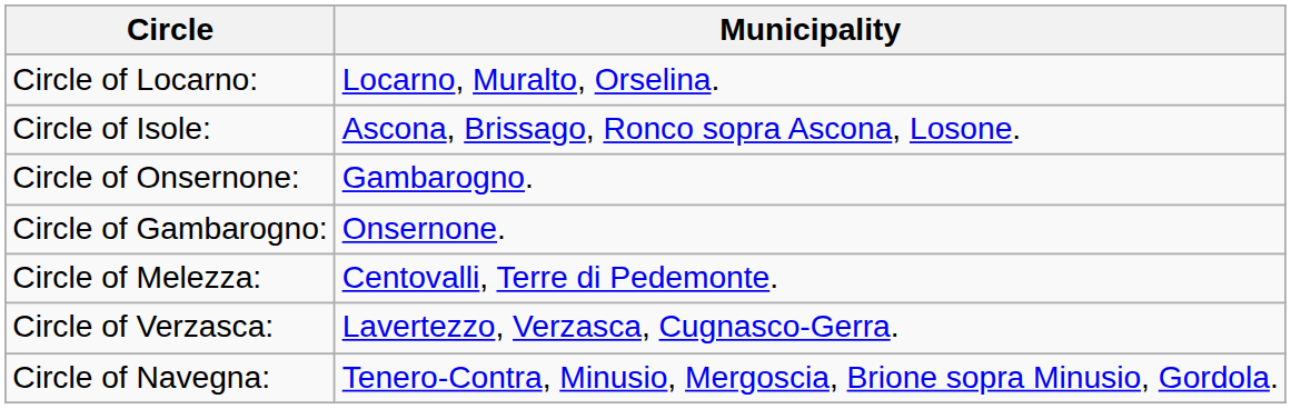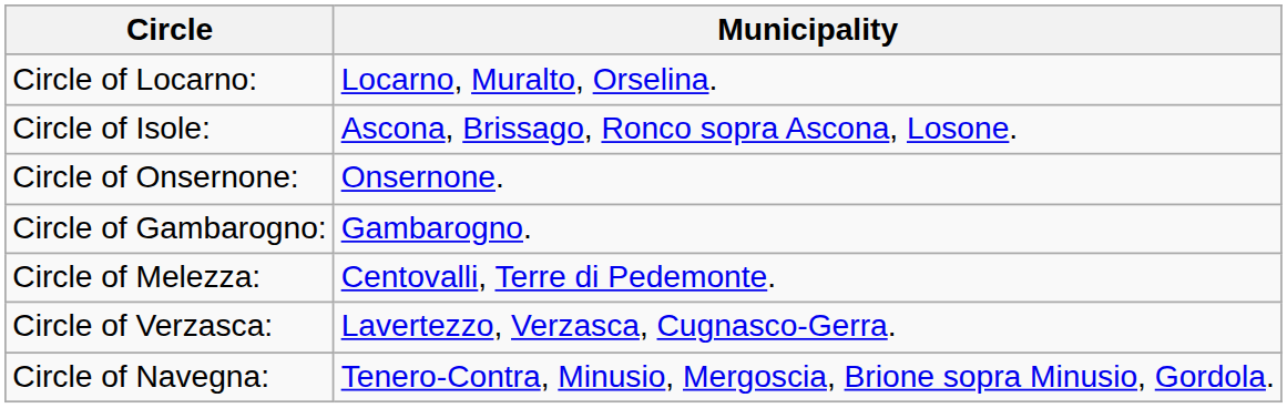Circle of Onsernone: | Municipality: Gambarogno. -> Onsernone.
Circle of Gambarogno: | Municipality: Onsernone. -> Gambarogno.
